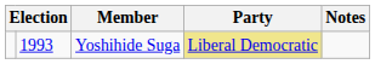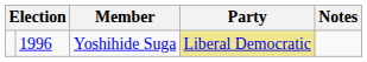Yoshihide Suga | column 2: 1993 -> 1996
